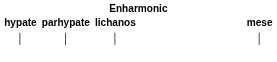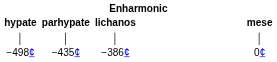+ row: −498¢ | −435¢ | −386¢ | 0¢
